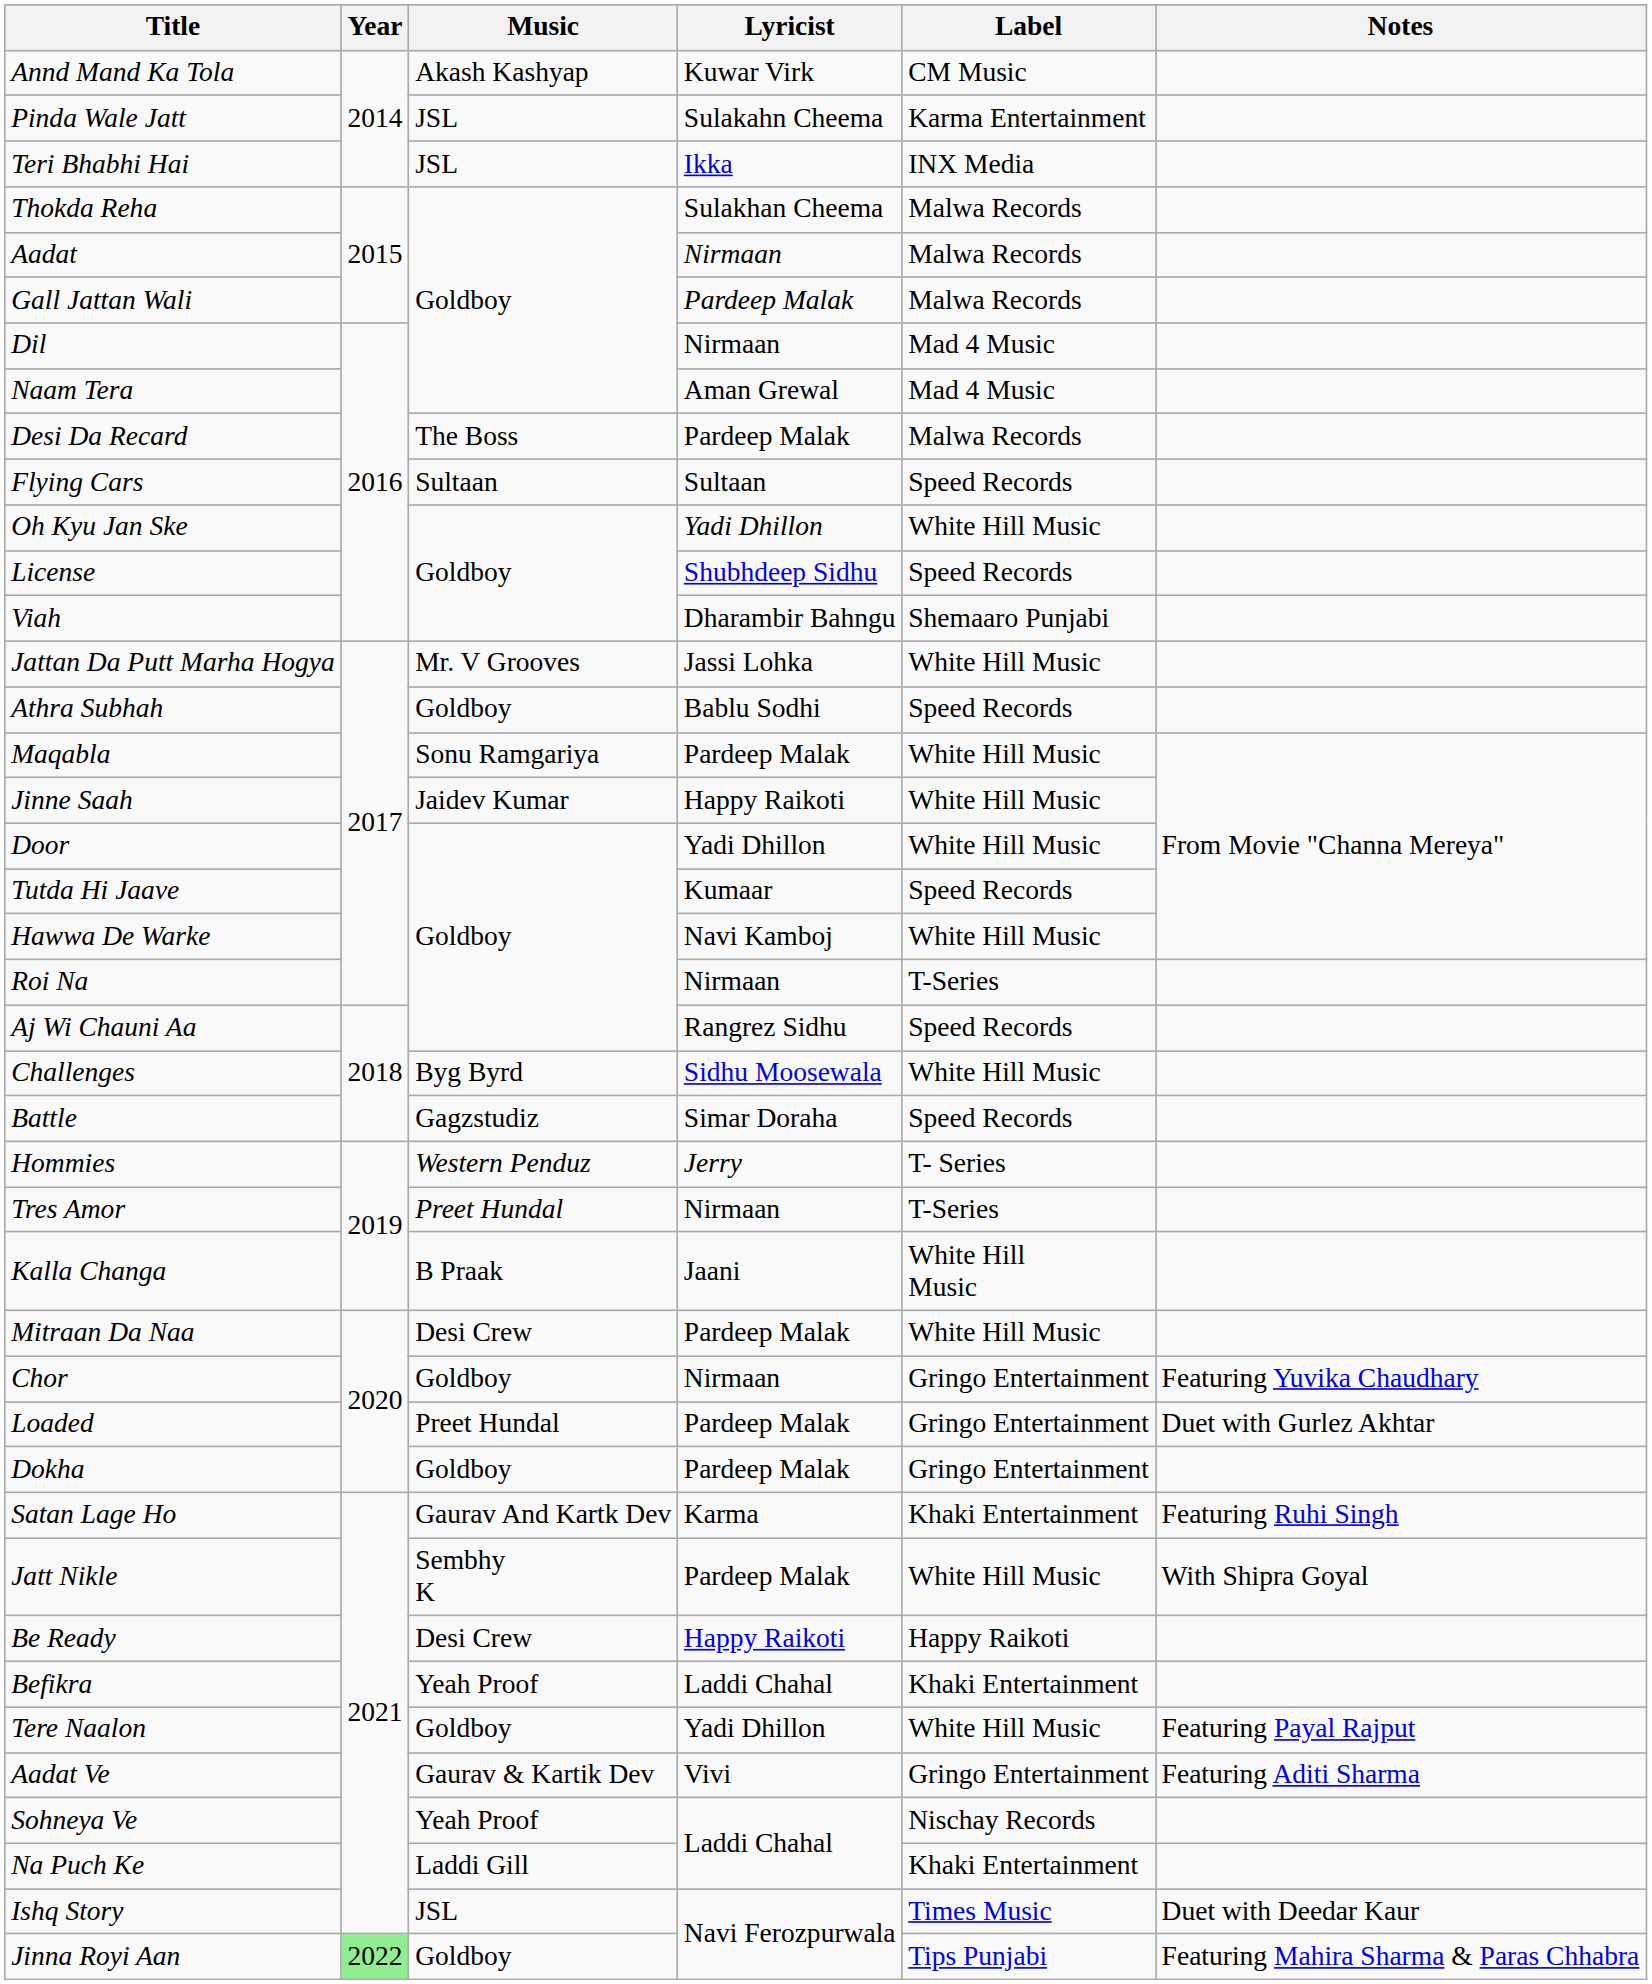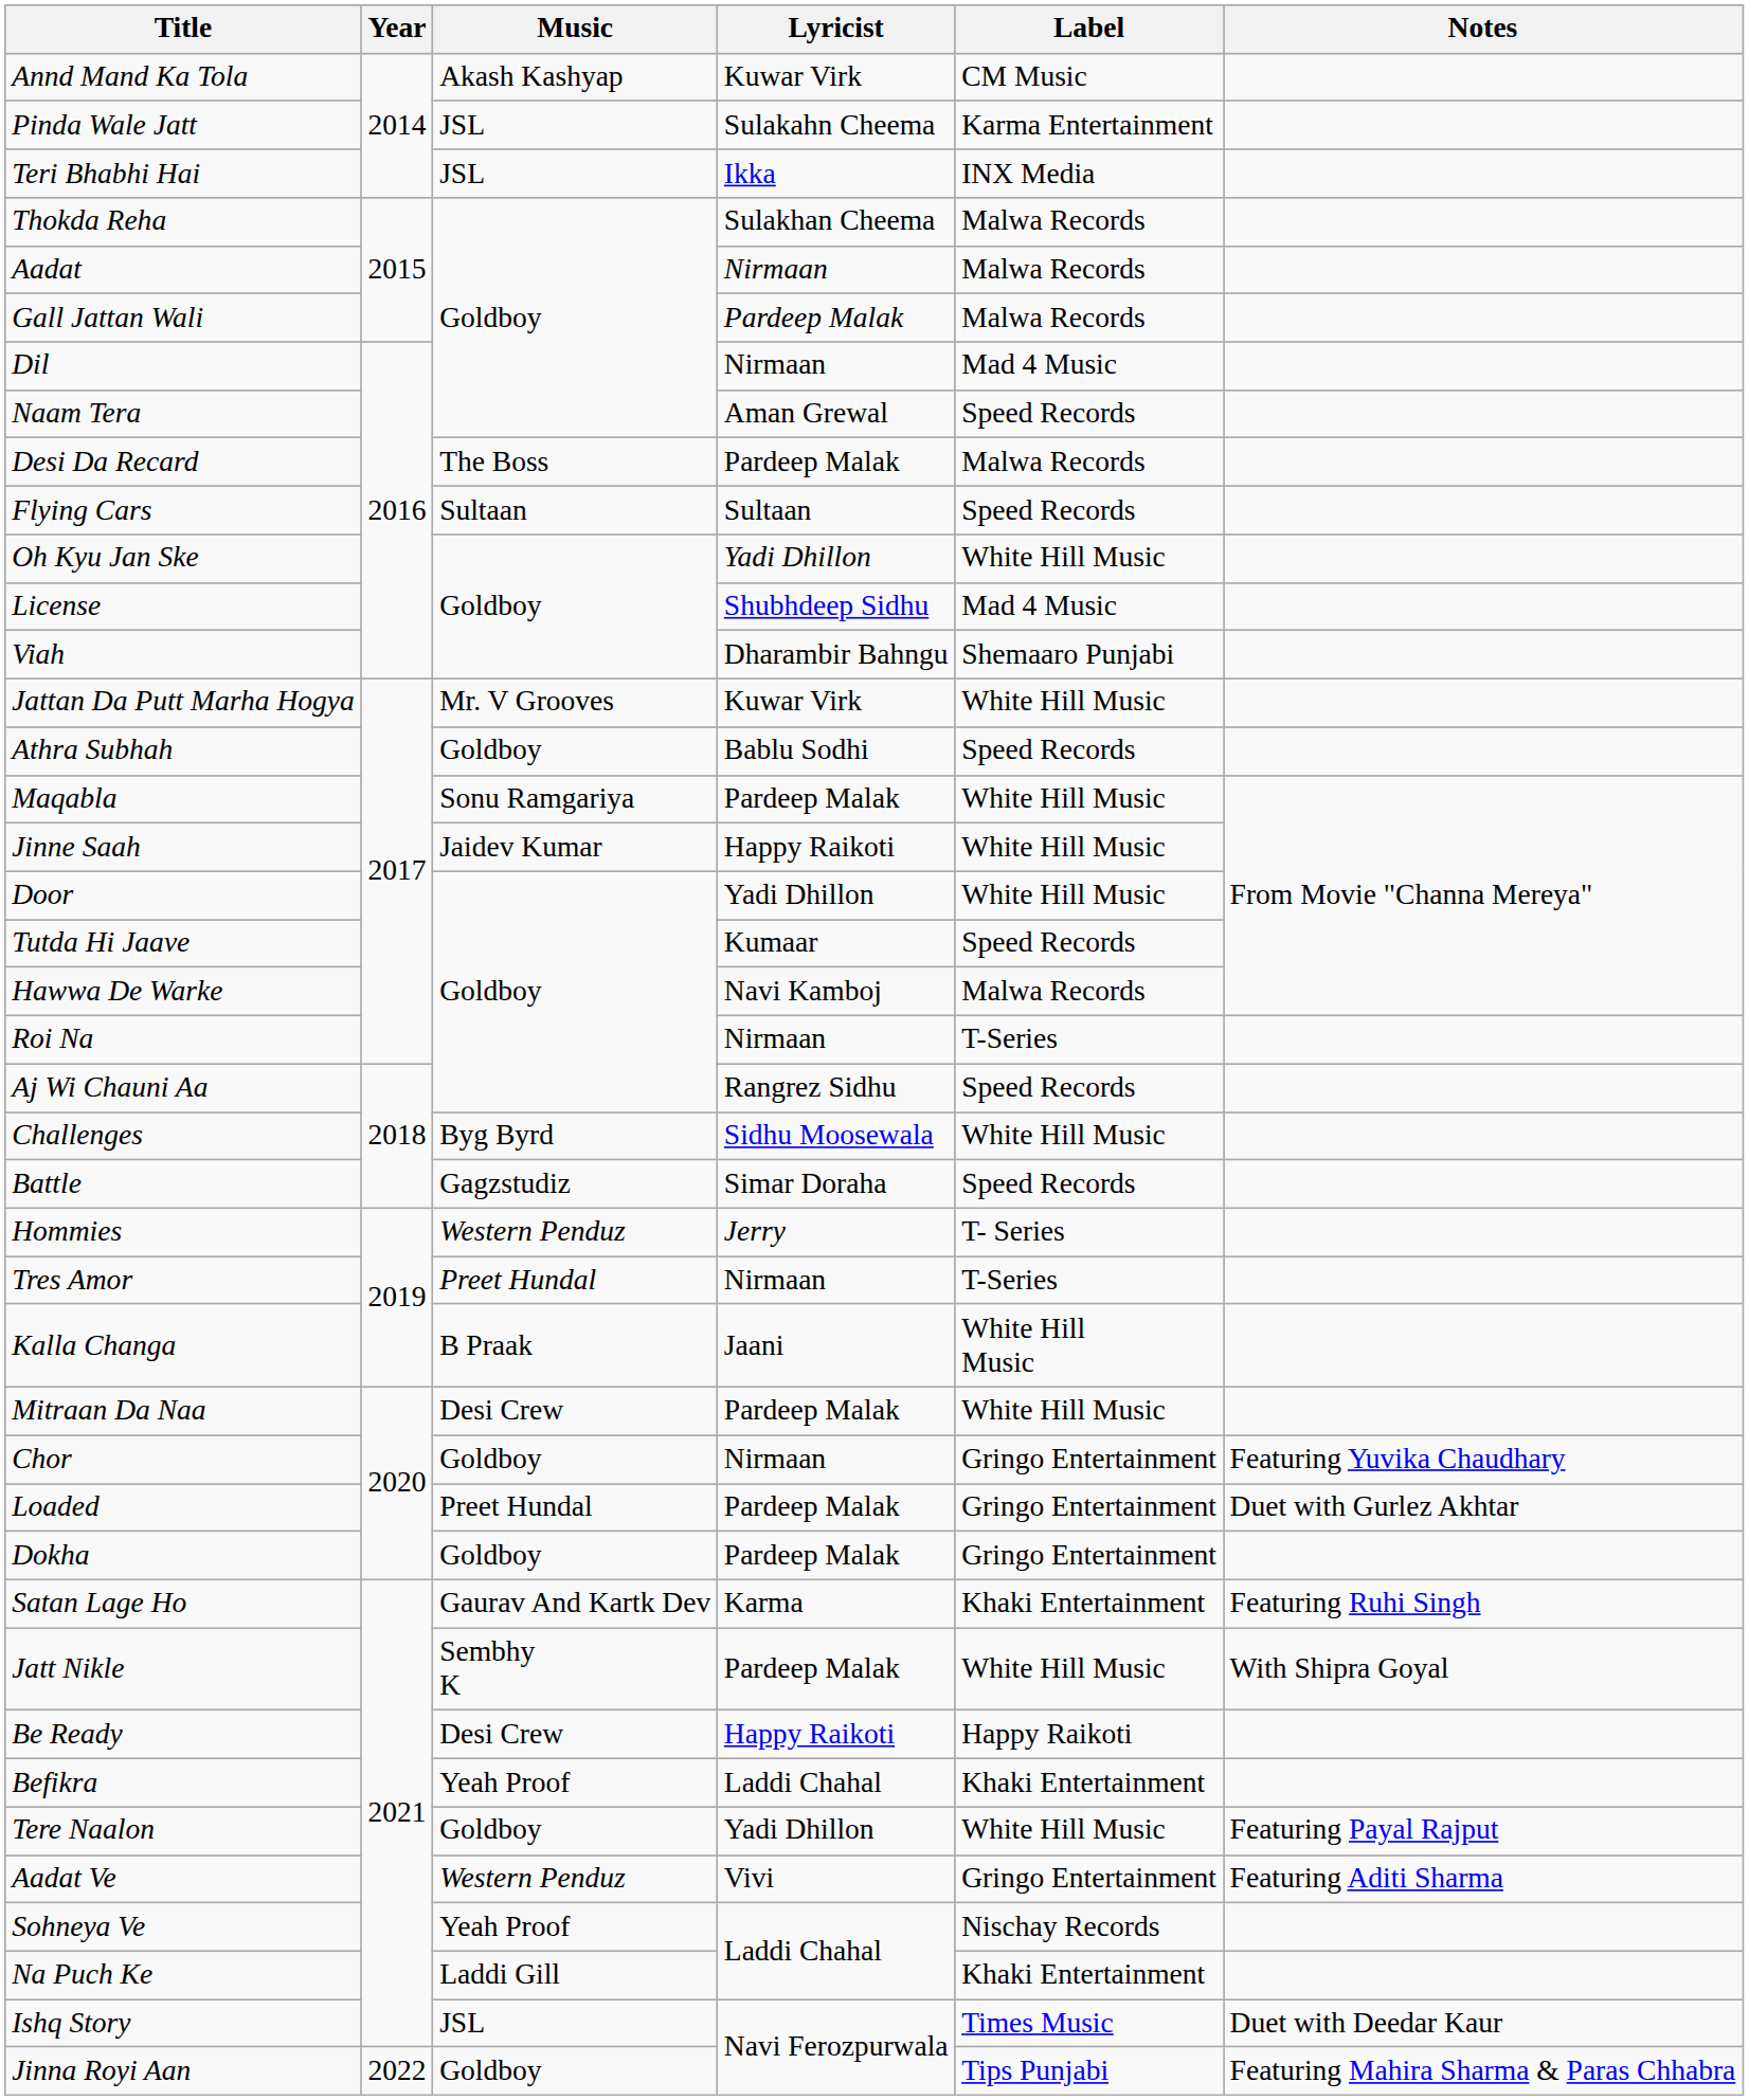Naam Tera | Label: Mad 4 Music -> Speed Records
License | Label: Speed Records -> Mad 4 Music
Jattan Da Putt Marha Hogya | Lyricist: Jassi Lohka -> Kuwar Virk
Hawwa De Warke | Label: White Hill Music -> Malwa Records
Aadat Ve | Music: Gaurav & Kartik Dev -> Western Penduz
Jinna Royi Aan | Year: lightgreen background -> no background
